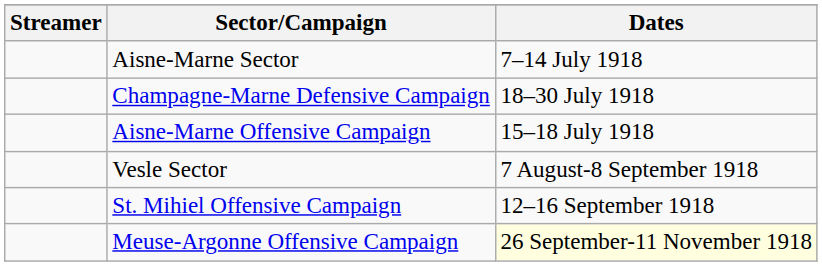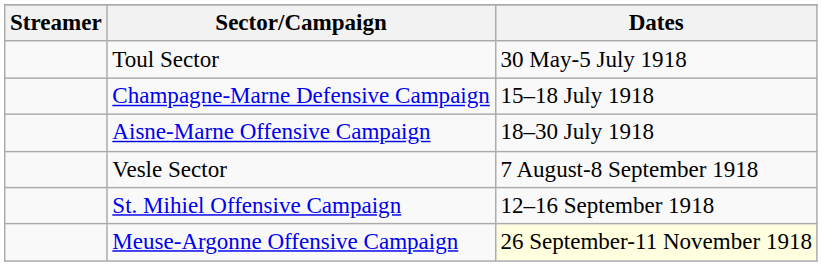+ row: Toul Sector | 30 May-5 July 1918
- row: Aisne-Marne Sector | 7–14 July 1918
Champagne-Marne Defensive Campaign | Dates: 18–30 July 1918 -> 15–18 July 1918
Aisne-Marne Offensive Campaign | Dates: 15–18 July 1918 -> 18–30 July 1918
